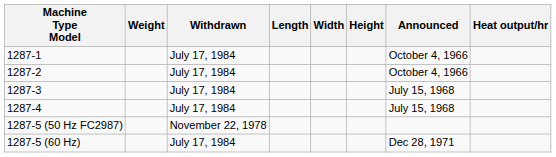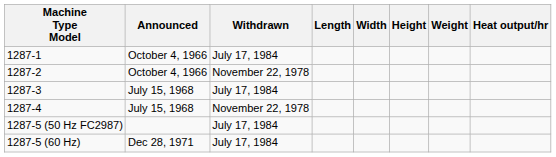columns swapped: Announced <-> Weight
1287-2 | Withdrawn: July 17, 1984 -> November 22, 1978
1287-4 | Withdrawn: July 17, 1984 -> November 22, 1978
1287-5 (50 Hz FC2987) | Withdrawn: November 22, 1978 -> July 17, 1984
